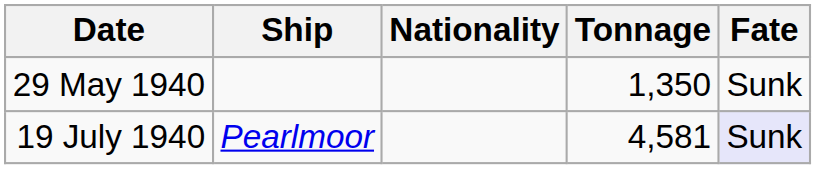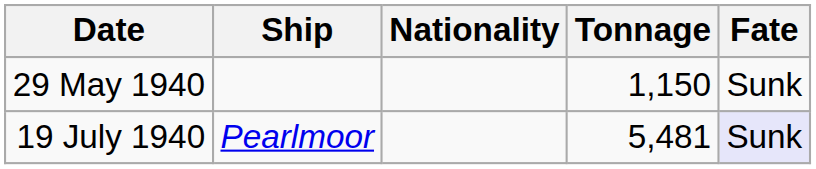29 May 1940 | Tonnage: 1,350 -> 1,150
19 July 1940 | Tonnage: 4,581 -> 5,481
